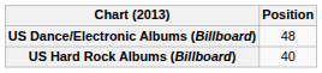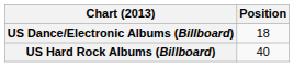US Dance/Electronic Albums (Billboard) | Position: 48 -> 18
